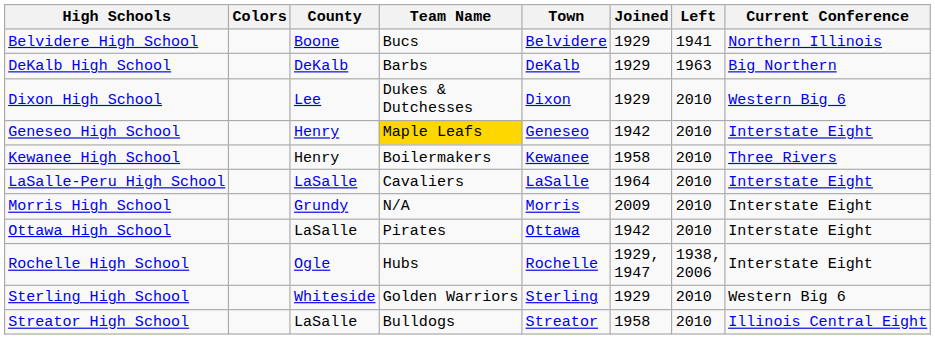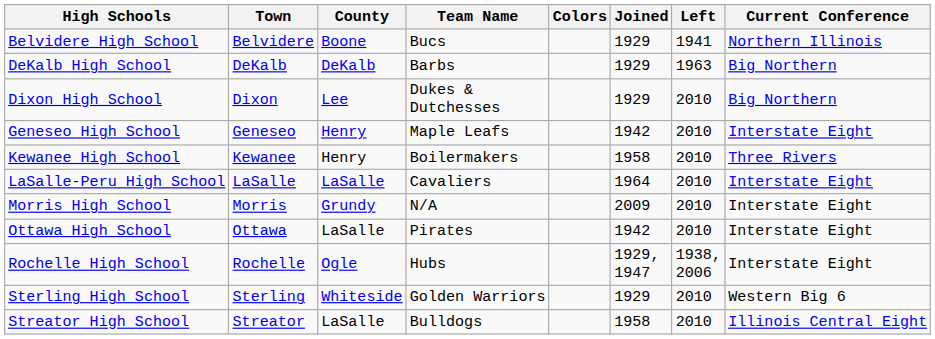columns swapped: Town <-> Colors
Dixon High School | Current Conference: Western Big 6 -> Big Northern
Geneseo High School | Team Name: gold background -> no background
